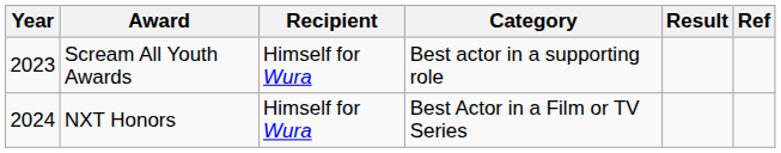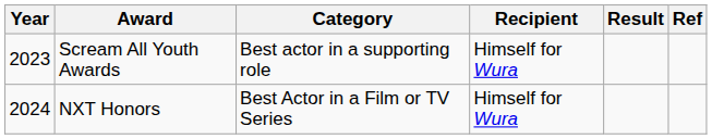columns swapped: Category <-> Recipient
